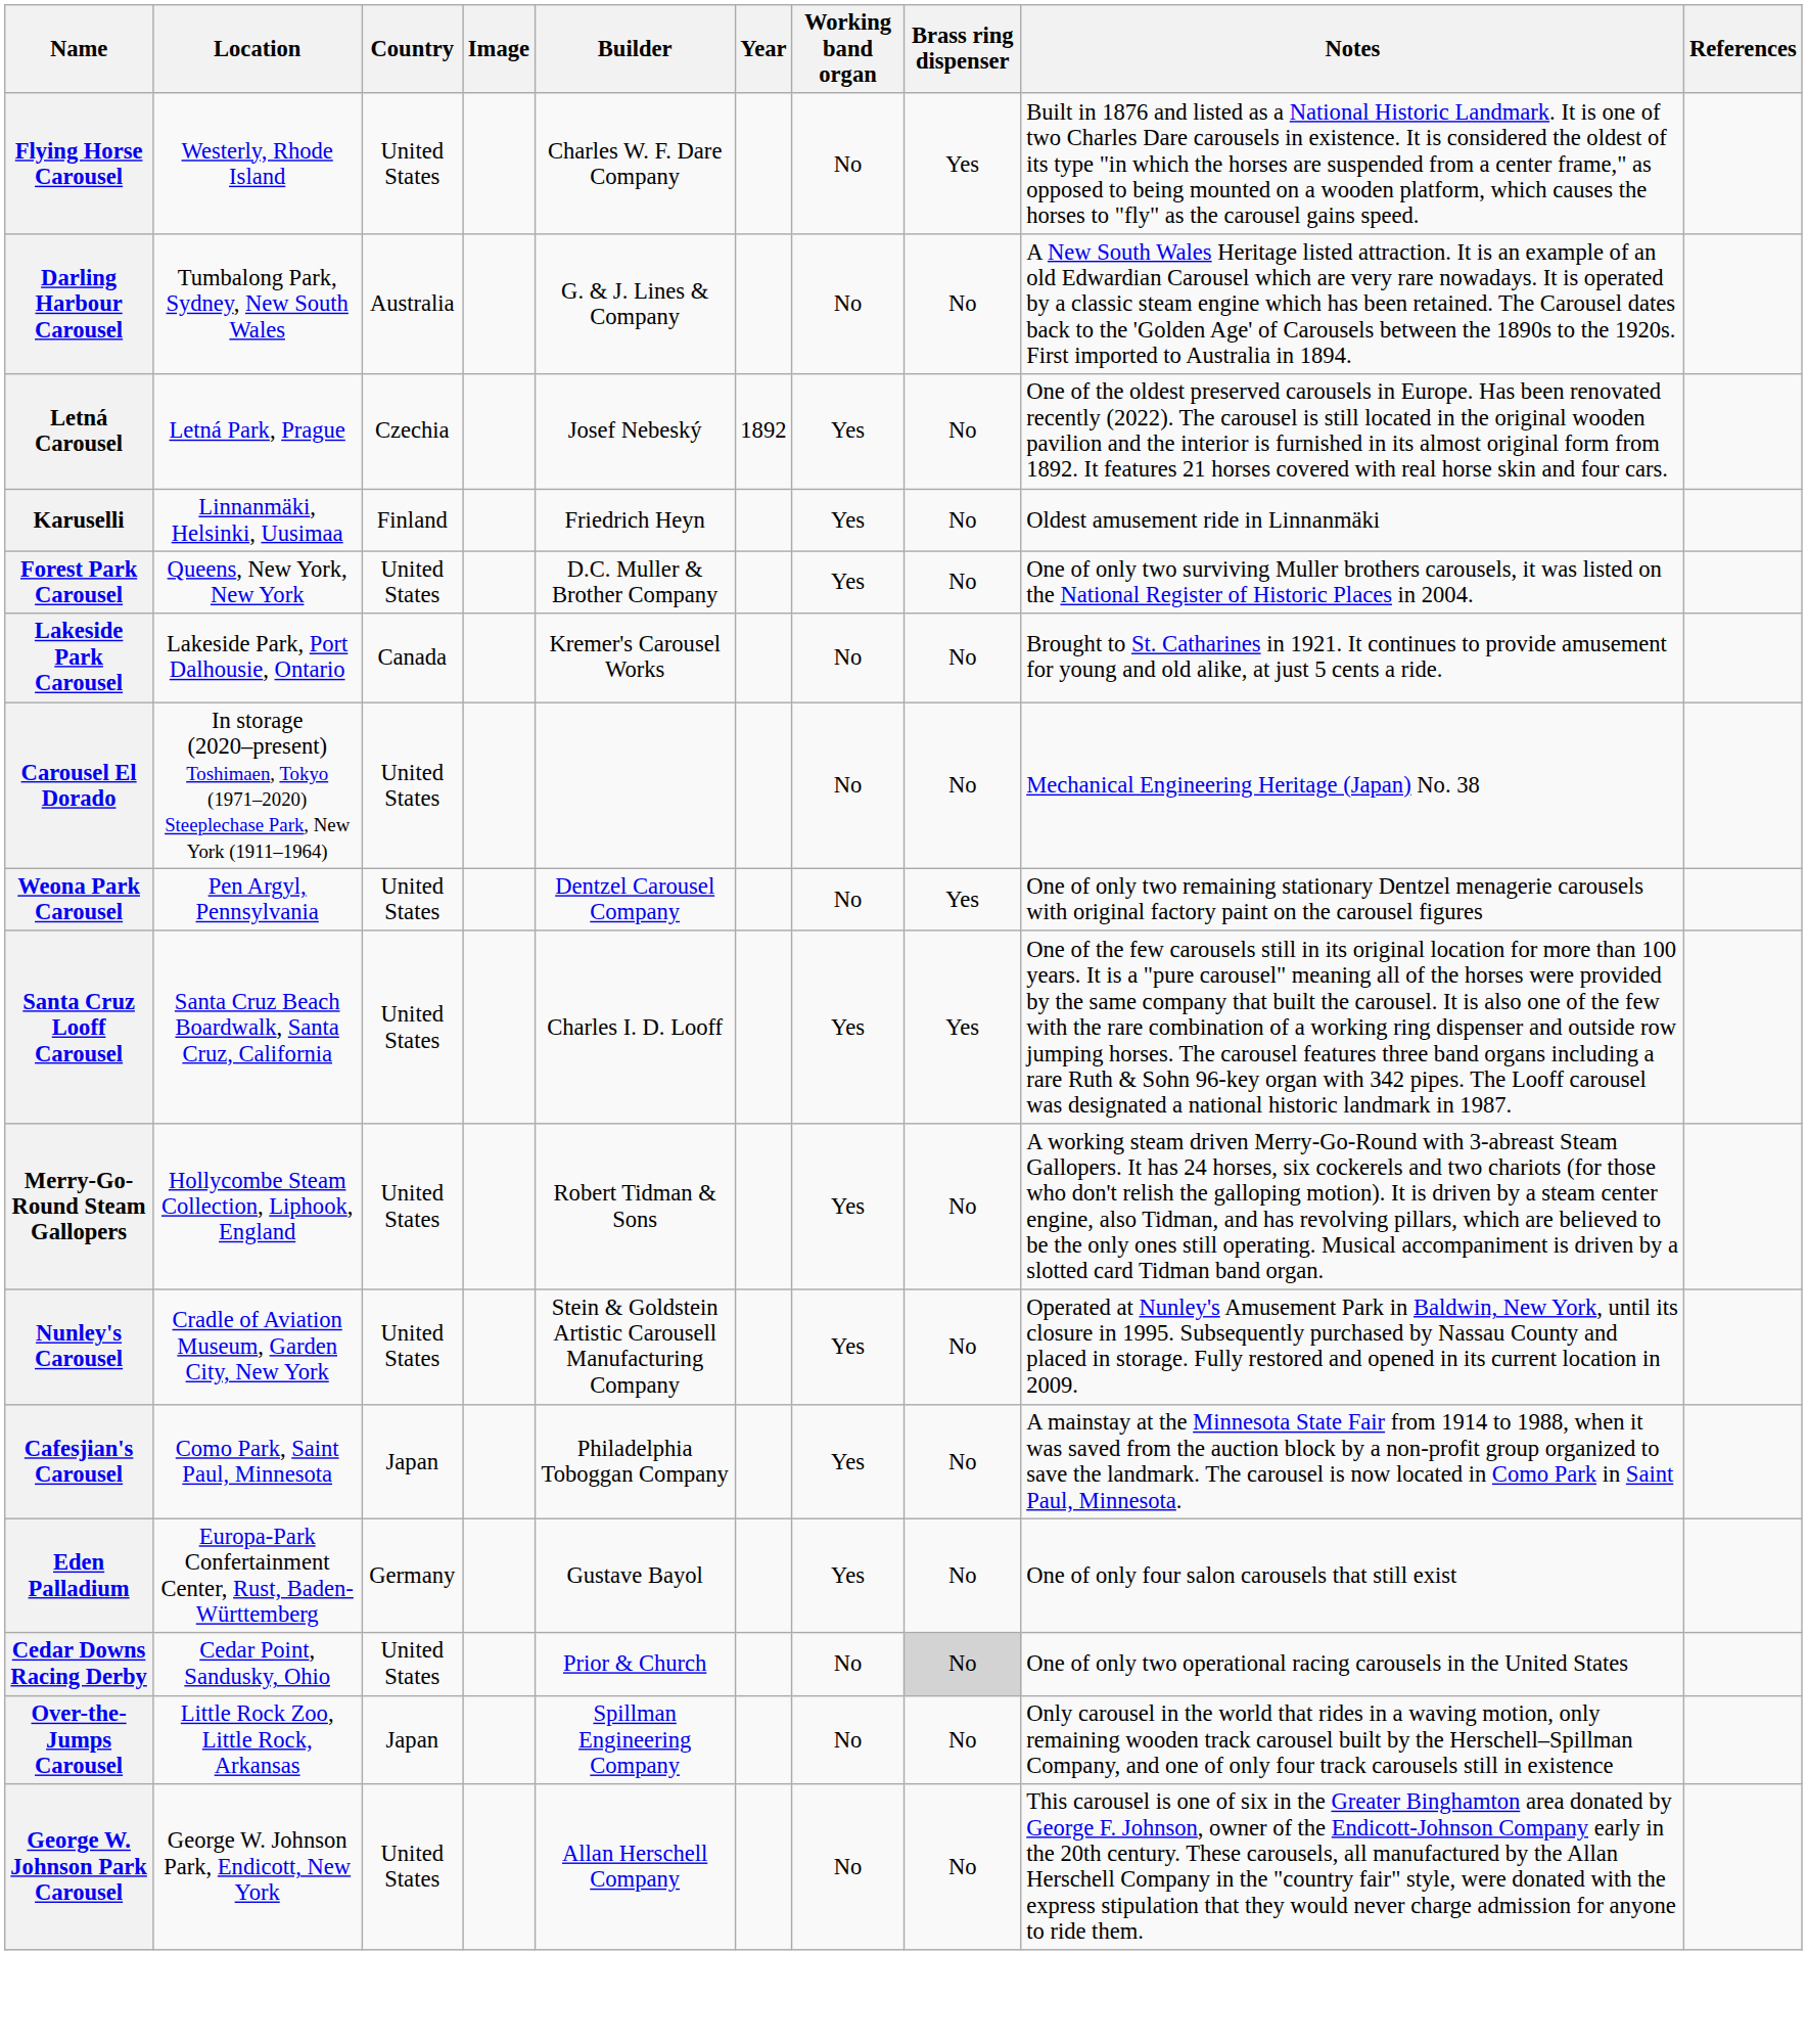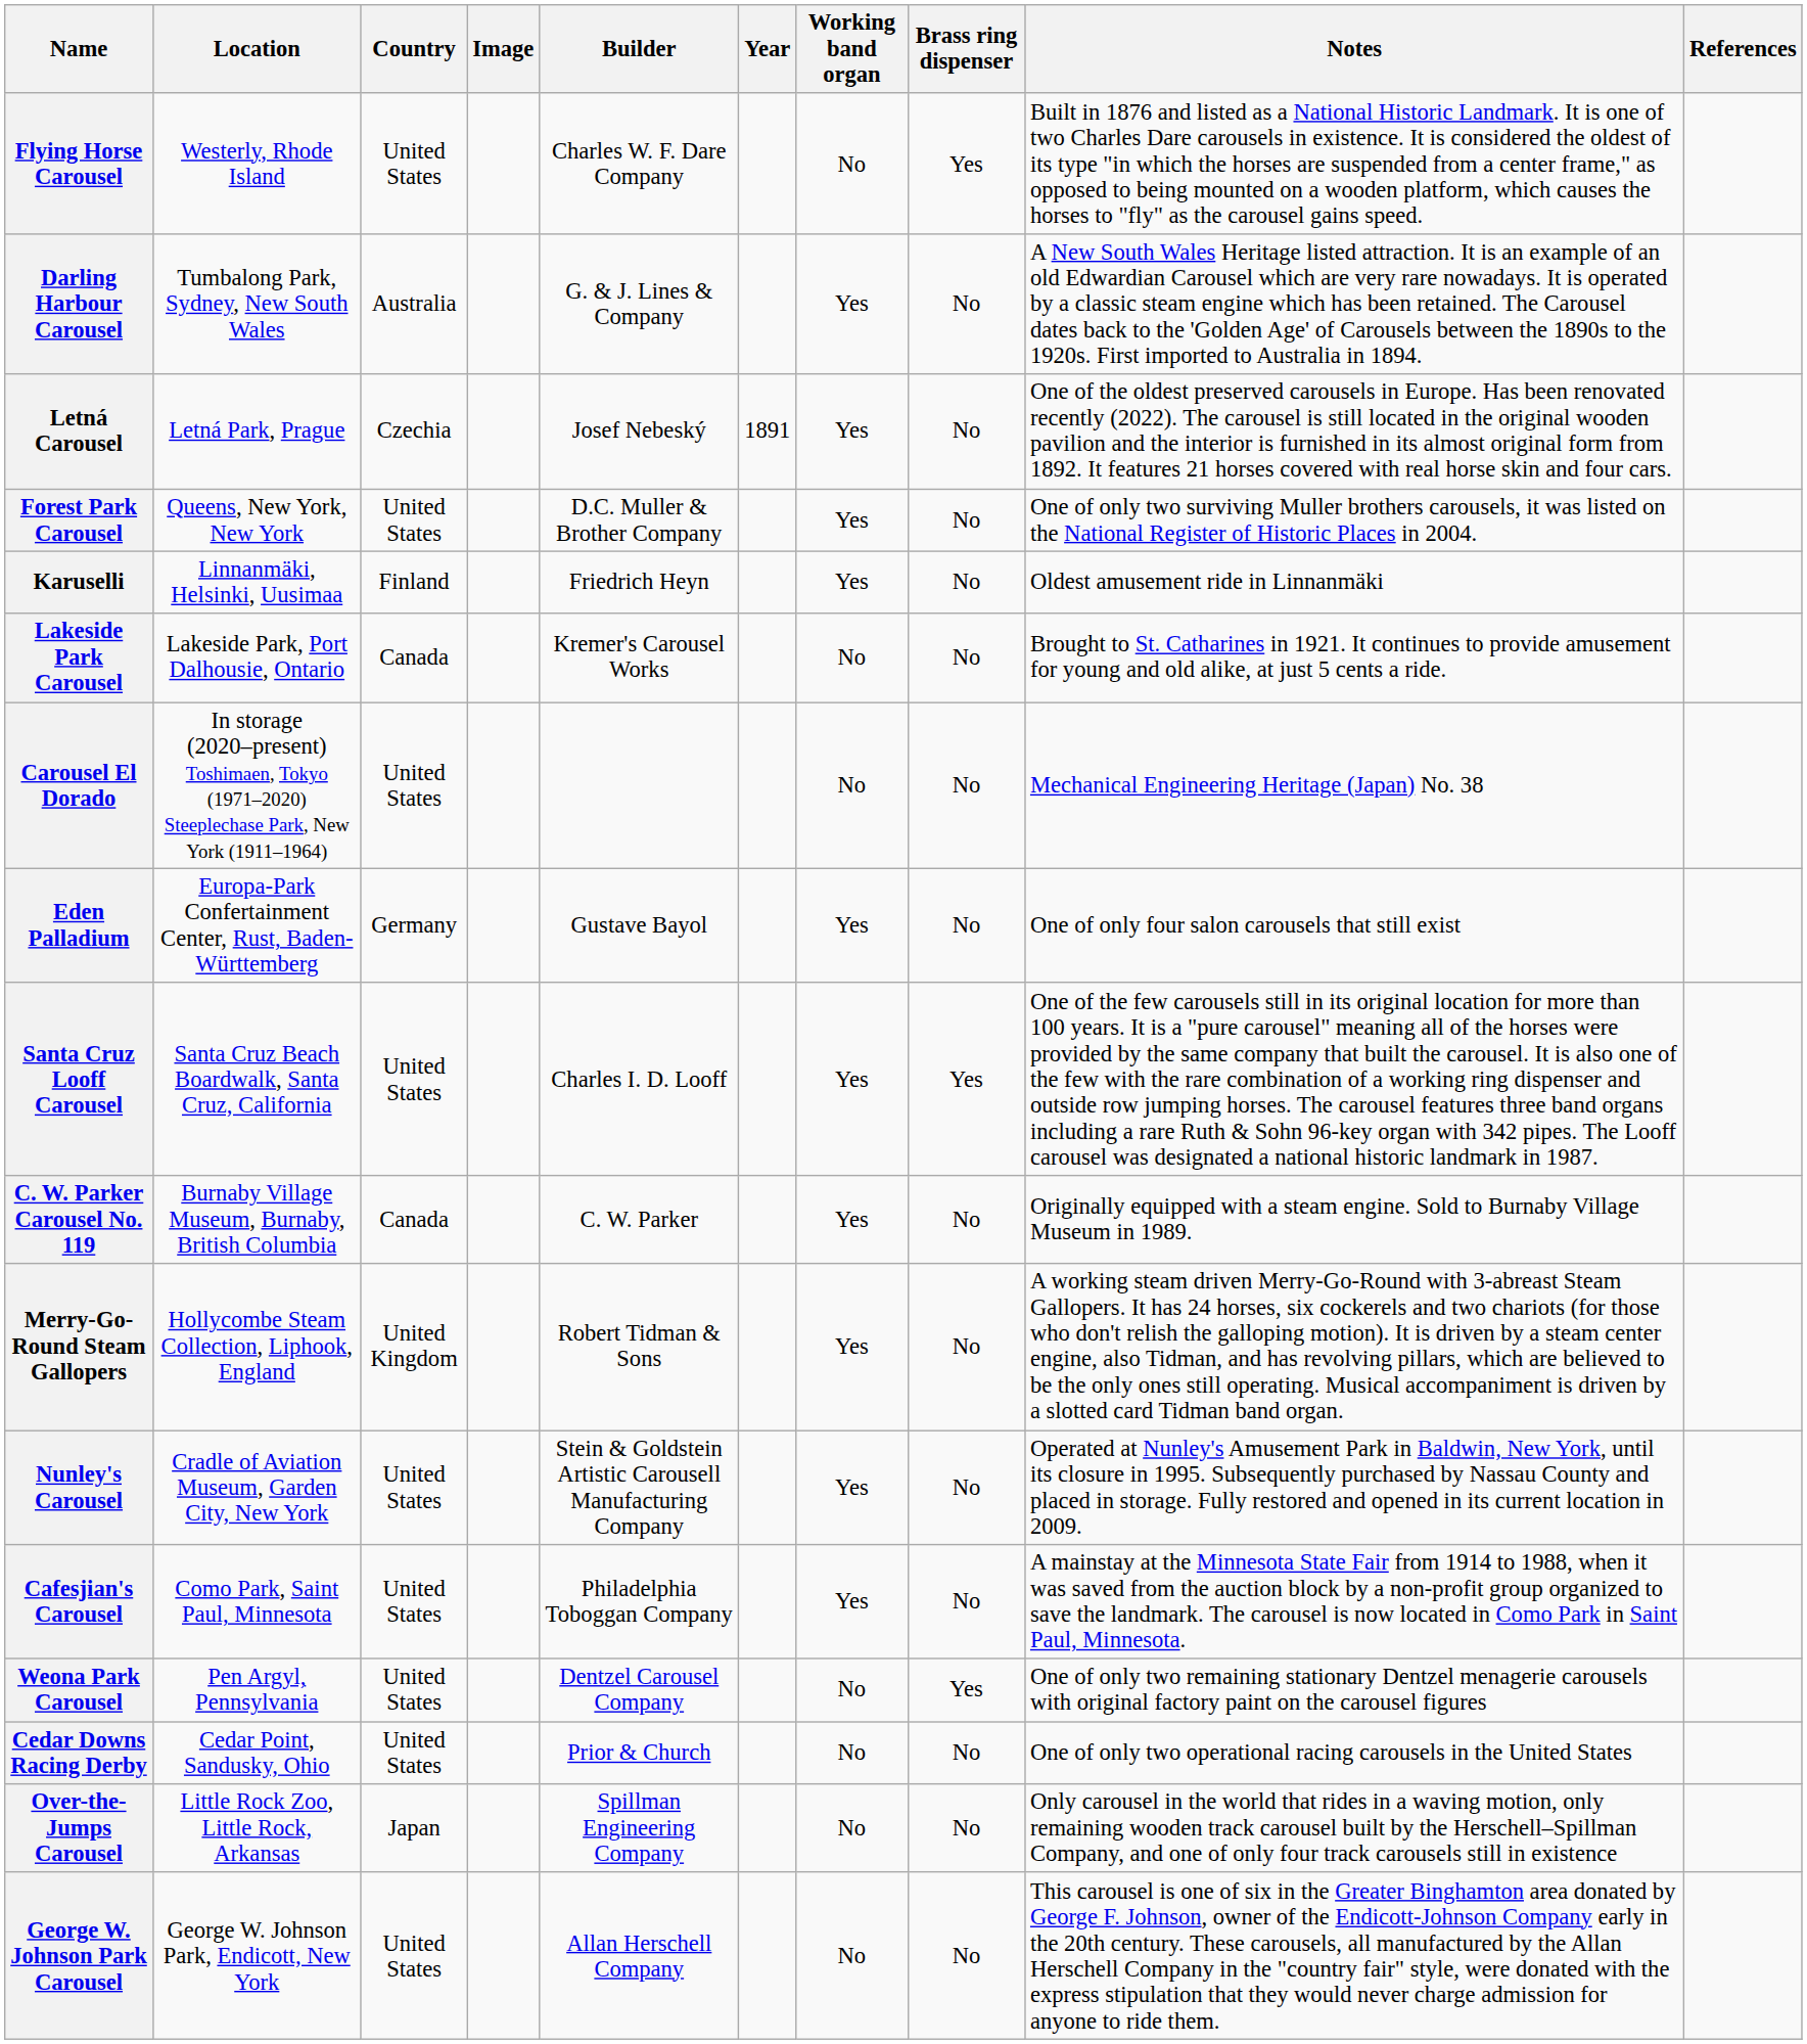Darling Harbour Carousel | Working band organ: No -> Yes
Letná Carousel | Year: 1892 -> 1891
rows swapped: Karuselli <-> Forest Park Carousel
rows swapped: Eden Palladium <-> Weona Park Carousel
+ row: C. W. Parker Carousel No. 119 | Burnaby Village Museum, Burnaby, British Columbia | Canada | C. W. Parker | Yes | No | Originally equipped with a steam engine. Sold to Burnaby Village Museum in 1989.
Merry-Go-Round Steam Gallopers | Country: United States -> United Kingdom
Cafesjian's Carousel | Country: Japan -> United States
Cedar Downs Racing Derby | Brass ring dispenser: lightgrey background -> no background
